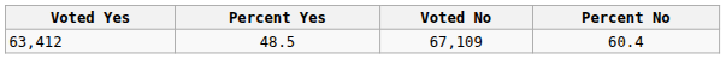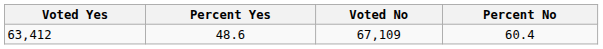63,412 | Percent Yes: 48.5 -> 48.6
